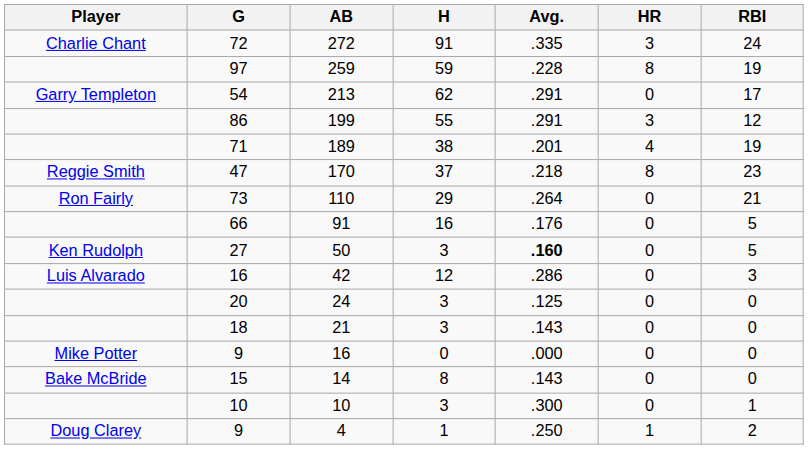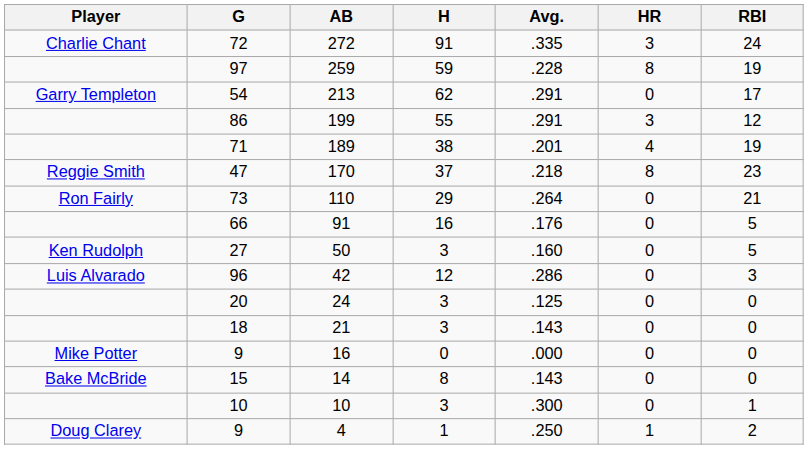50 | Avg.: bold -> normal
42 | G: 16 -> 96
